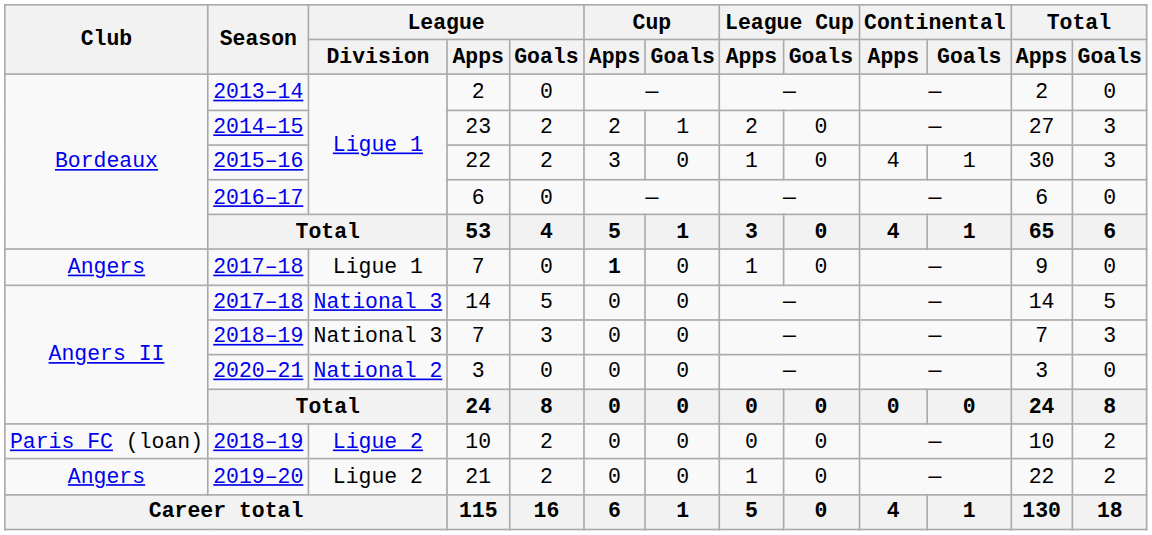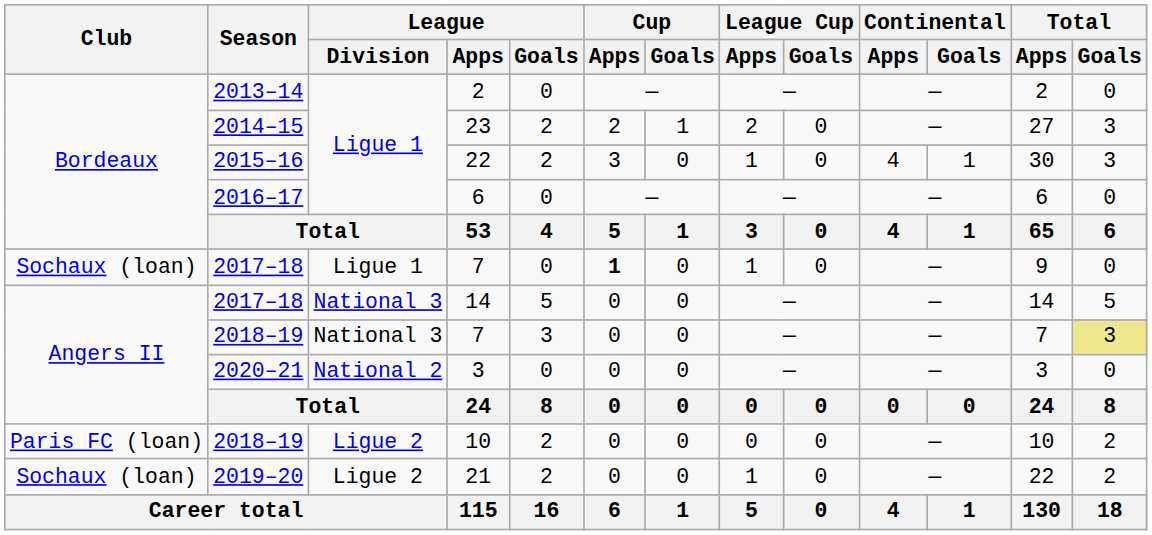2017–18 / 7 | Club: Angers -> Sochaux (loan)
2018–19 / 7 | Total / Goals: no background -> khaki background
21 | Club: Angers -> Sochaux (loan)
